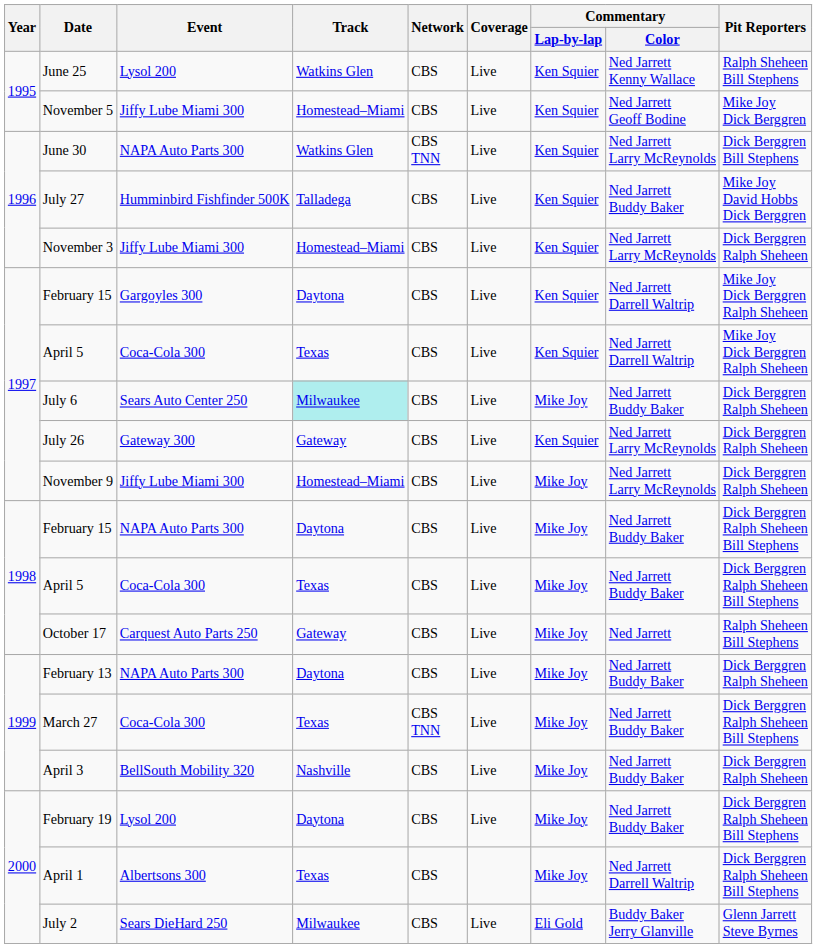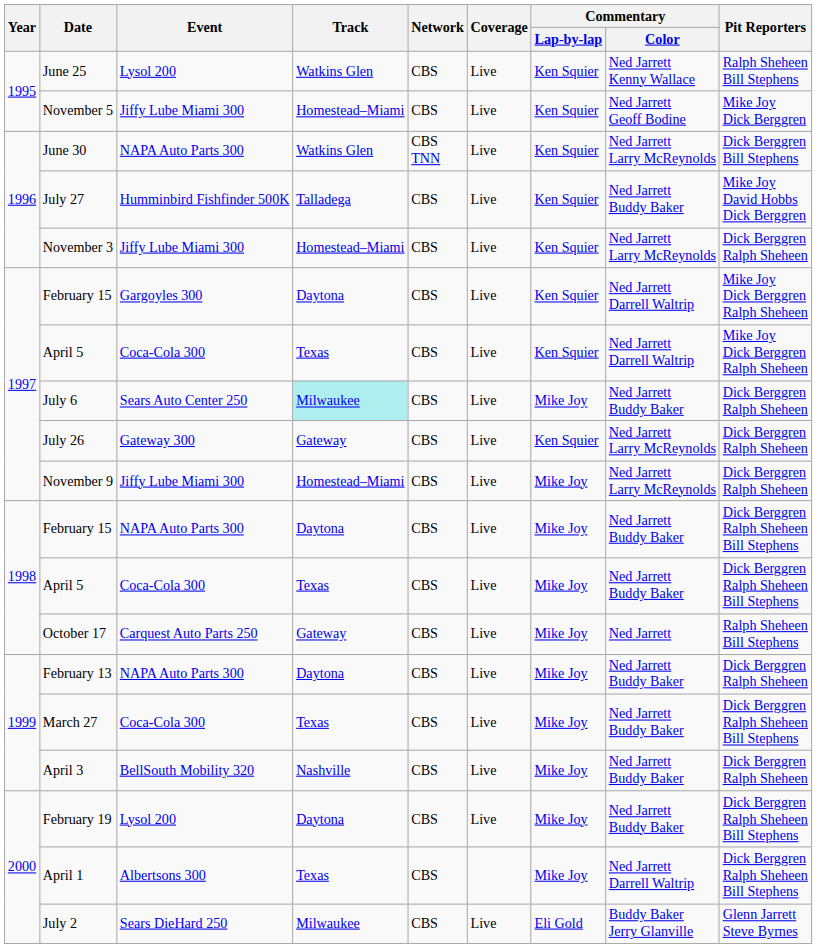March 27 | Network: CBS TNN -> CBS
